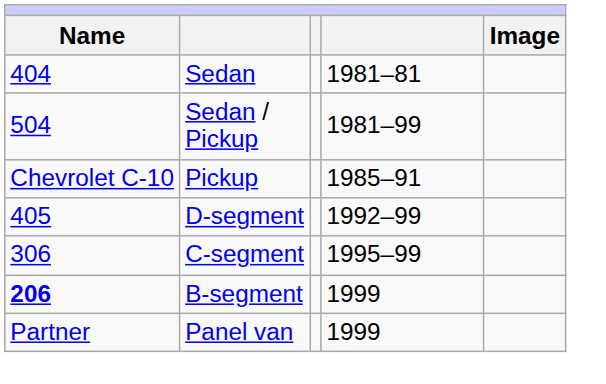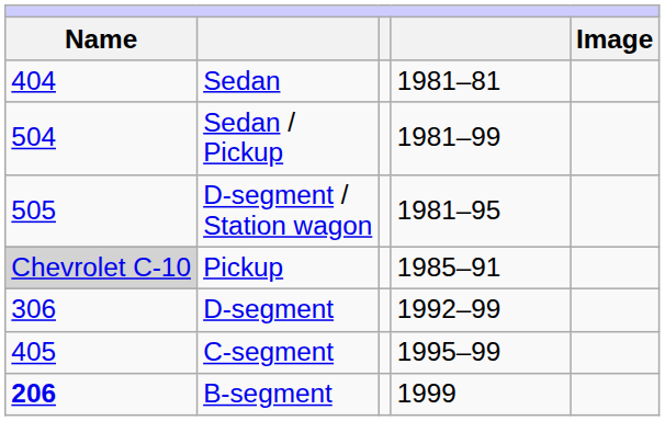+ row: 505 | D-segment / Station wagon | 1981–95
Pickup | column 1: no background -> lightgrey background
D-segment | column 1: 405 -> 306
C-segment | column 1: 306 -> 405
- row: Partner | Panel van | 1999
